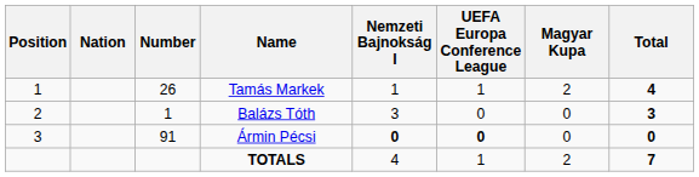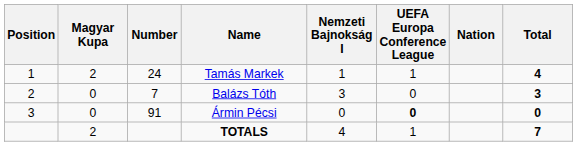columns swapped: Nation <-> Magyar Kupa
Tamás Markek | Number: 26 -> 24
Balázs Tóth | Number: 1 -> 7
Ármin Pécsi | Nemzeti Bajnokság I: bold -> normal
